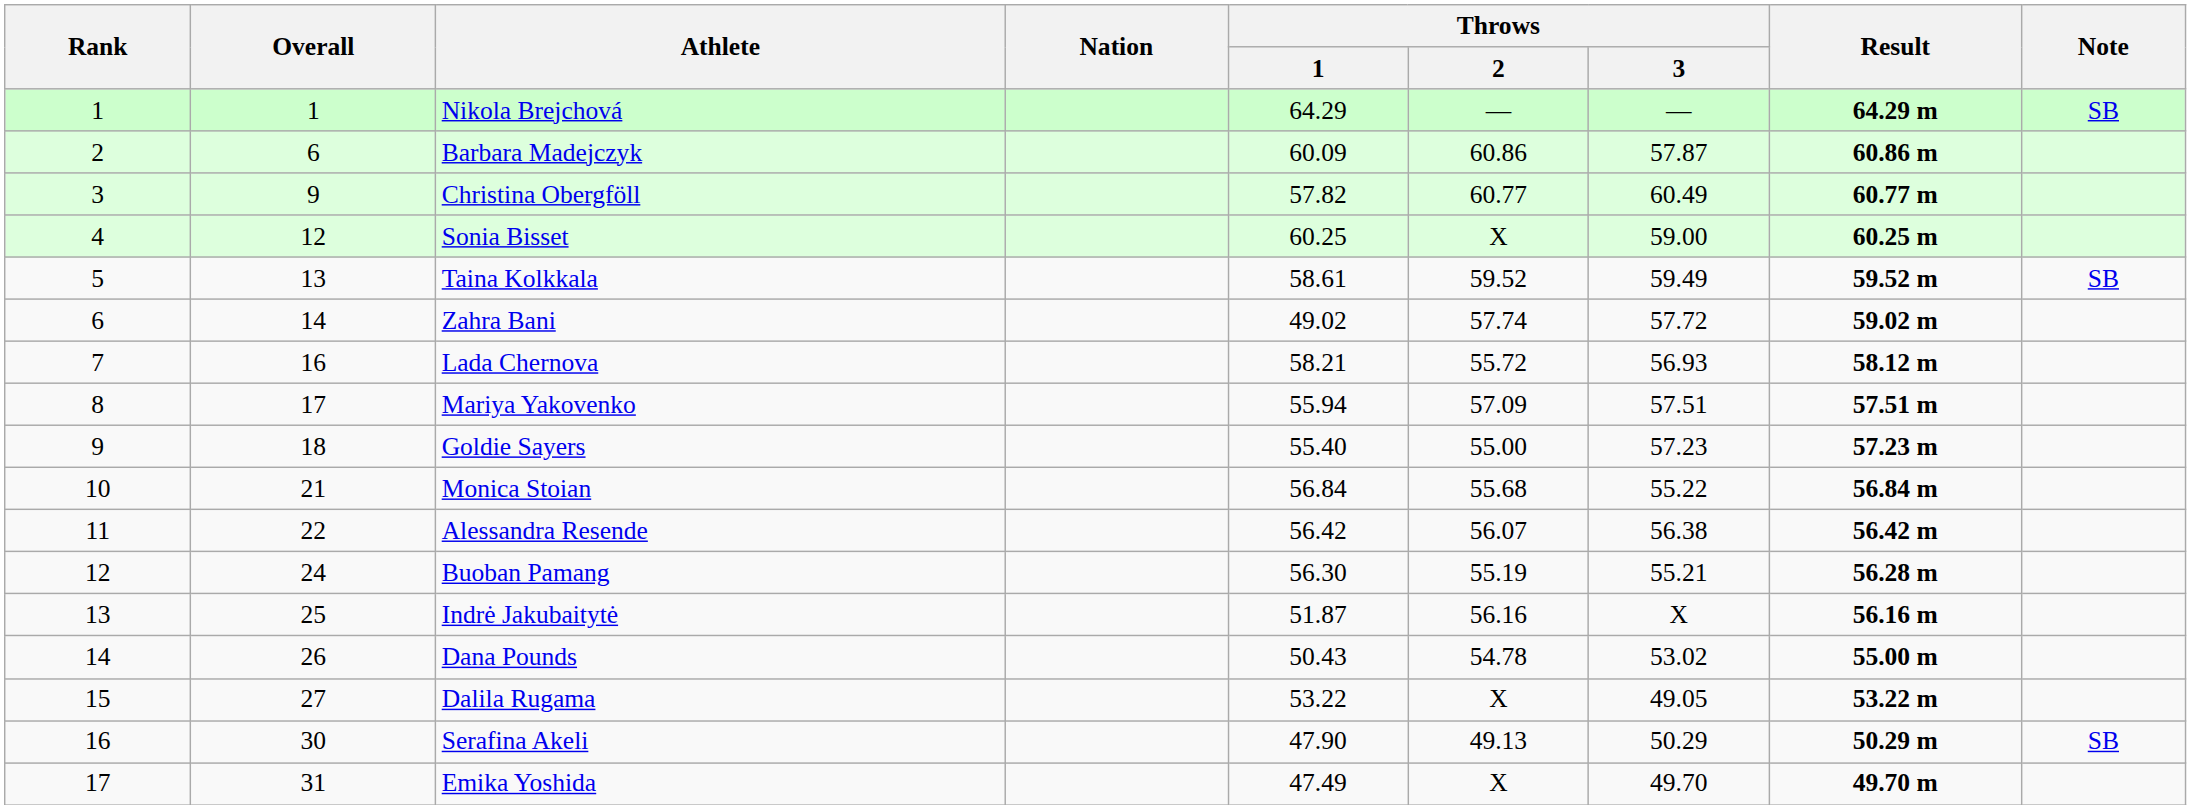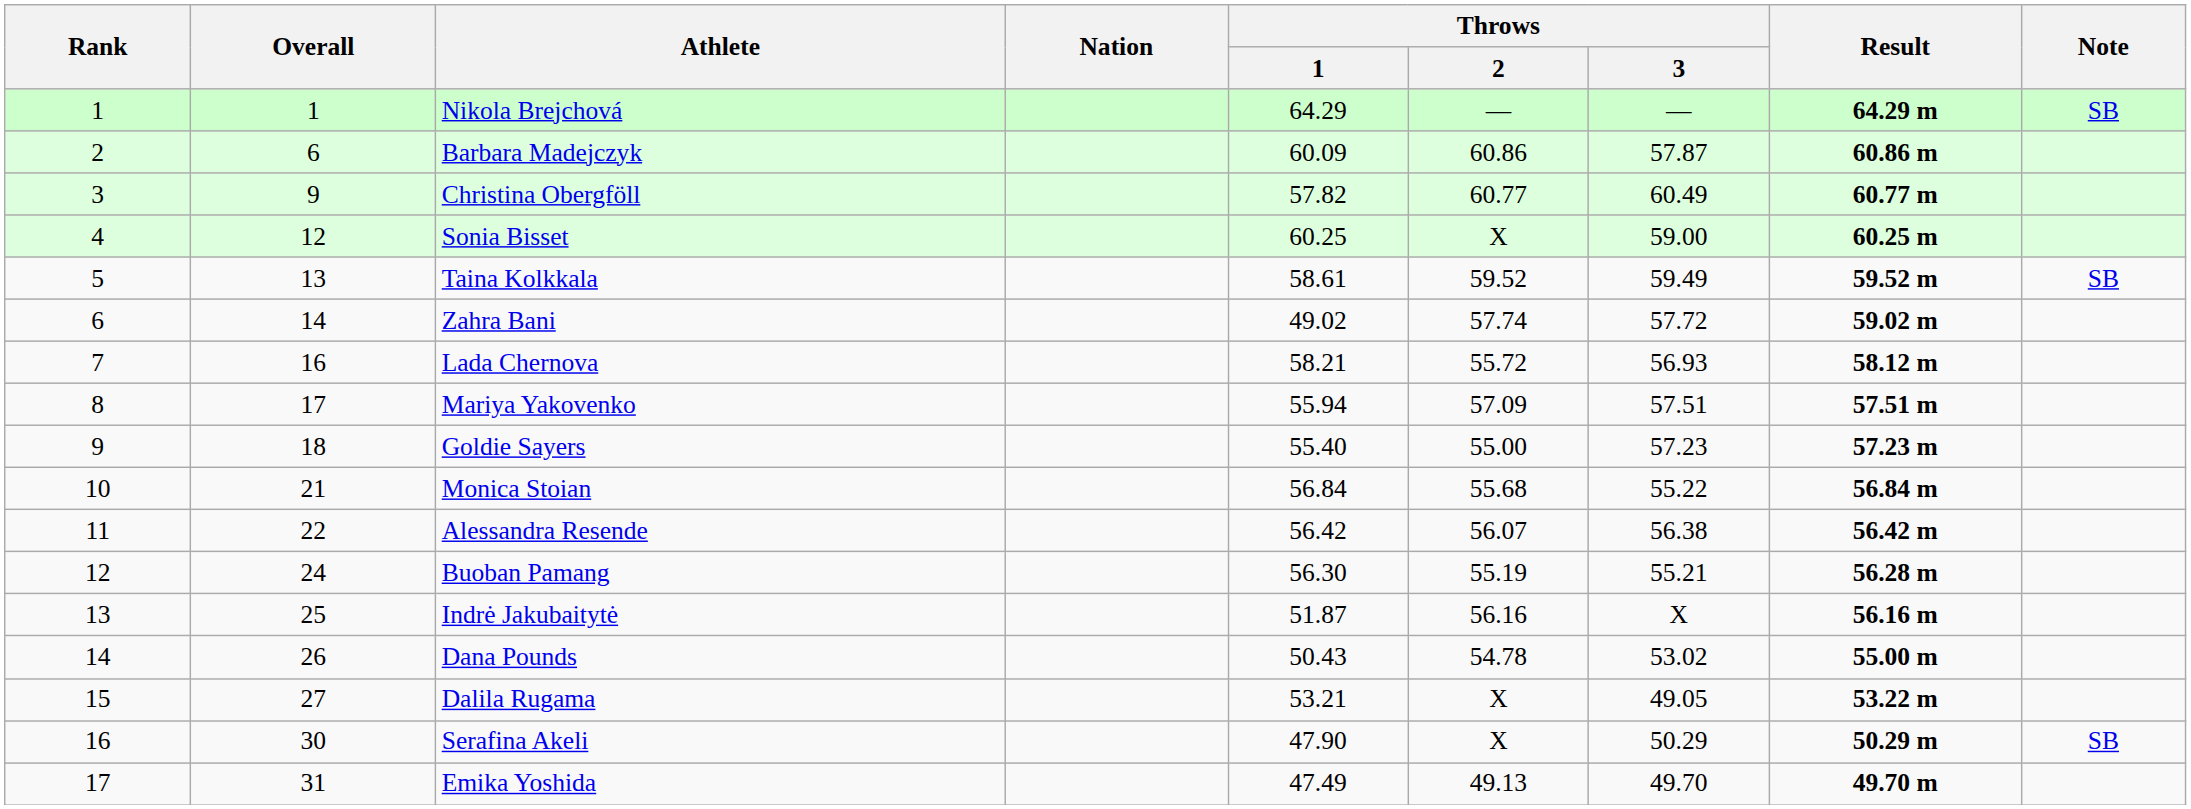Dalila Rugama | Throws / 1: 53.22 -> 53.21
Serafina Akeli | Throws / 2: 49.13 -> X
Emika Yoshida | Throws / 2: X -> 49.13
